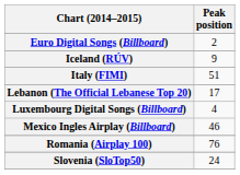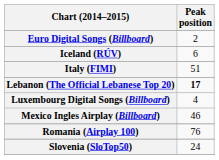Iceland (RÚV) | Peak position: 9 -> 6
Lebanon (The Official Lebanese Top 20) | Peak position: normal -> bold
